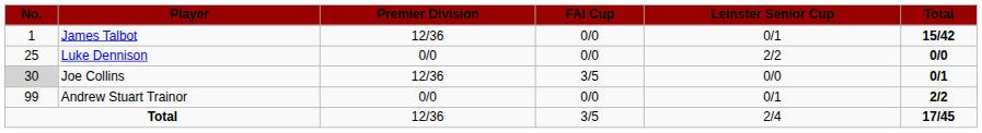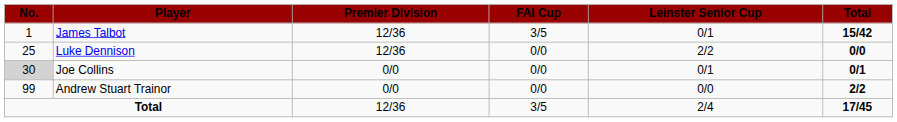James Talbot | FAI Cup: 0/0 -> 3/5
Luke Dennison | Premier Division: 0/0 -> 12/36
Joe Collins | Premier Division: 12/36 -> 0/0
Joe Collins | FAI Cup: 3/5 -> 0/0
Joe Collins | Leinster Senior Cup: 0/0 -> 0/1
Andrew Stuart Trainor | Leinster Senior Cup: 0/1 -> 0/0
